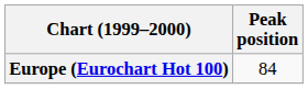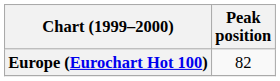Europe (Eurochart Hot 100) | Peak position: 84 -> 82
